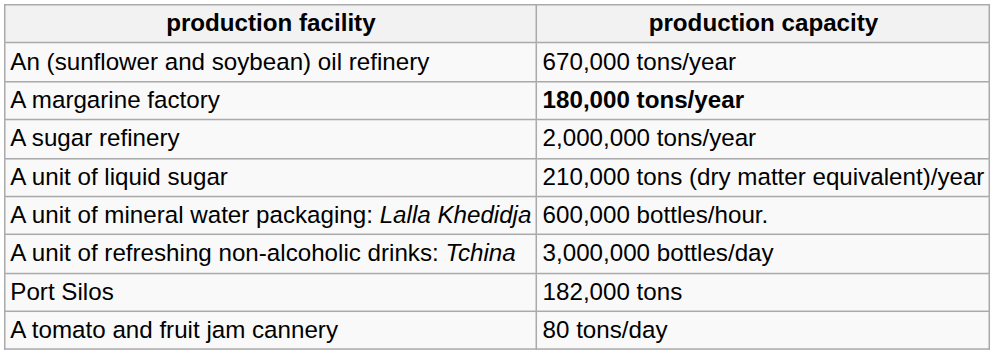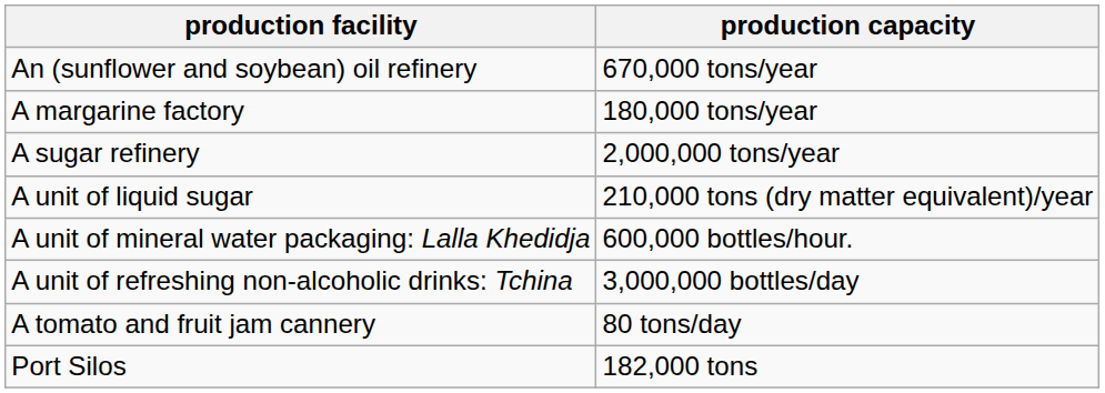A margarine factory | production capacity: bold -> normal
rows swapped: A tomato and fruit jam cannery <-> Port Silos
